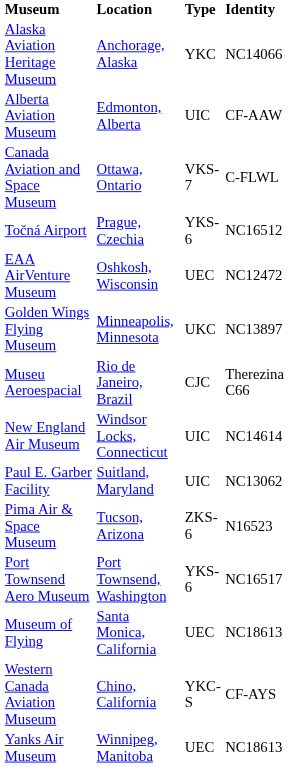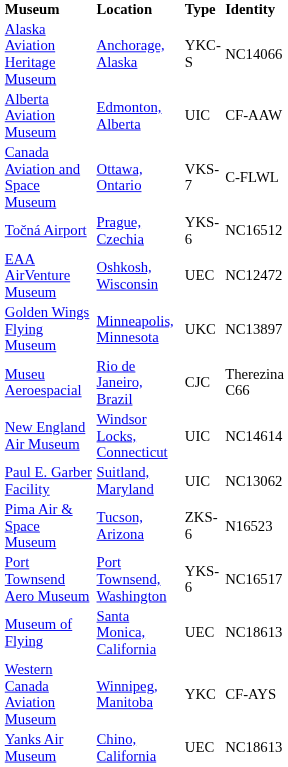Alaska Aviation Heritage Museum | Type: YKC -> YKC-S
Western Canada Aviation Museum | Location: Chino, California -> Winnipeg, Manitoba
Western Canada Aviation Museum | Type: YKC-S -> YKC
Yanks Air Museum | Location: Winnipeg, Manitoba -> Chino, California
